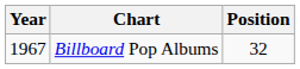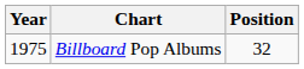Billboard Pop Albums | Year: 1967 -> 1975
